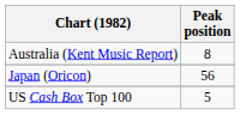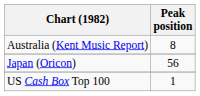US Cash Box Top 100 | Peak position: 5 -> 1
